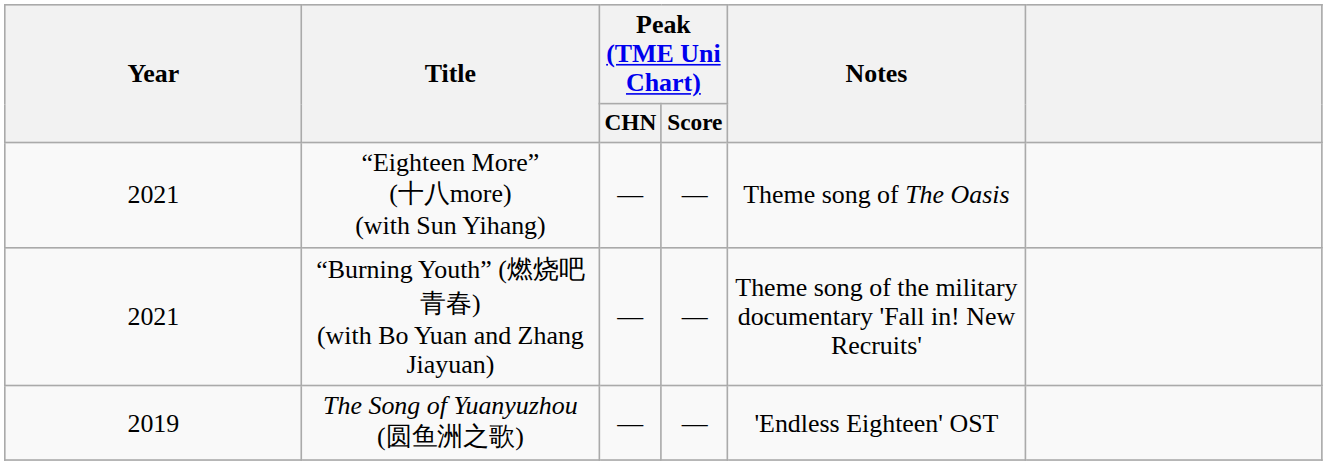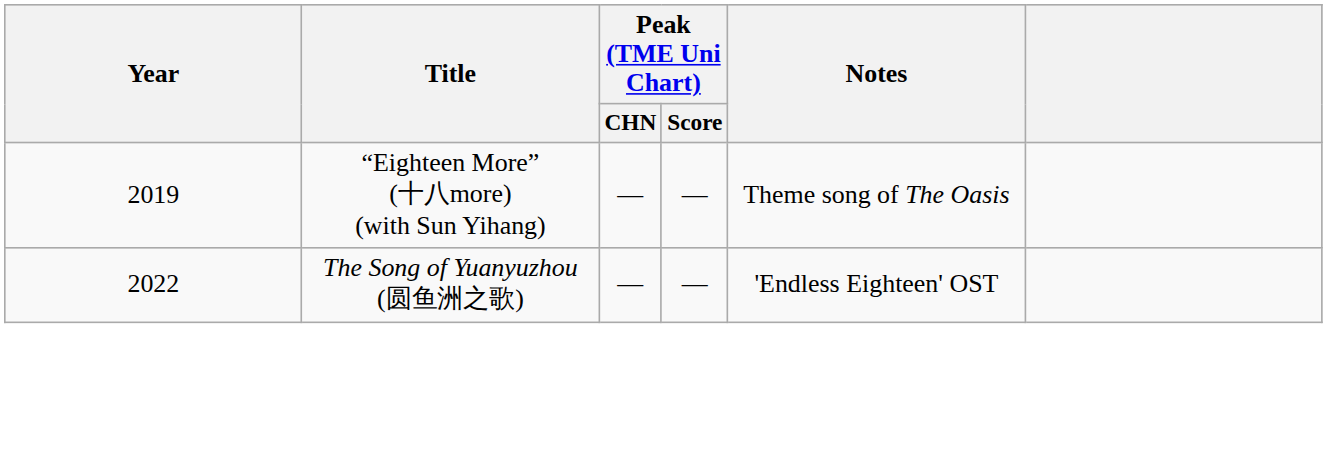“Eighteen More” (十八more) (with Sun Yihang) | Year: 2021 -> 2019
- row: 2021 | “Burning Youth” (燃烧吧青春) (with Bo Yuan and Zhang Jiayuan) | — | — | Theme song of the military documentary 'Fall in! New Recruits'
The Song of Yuanyuzhou (圆鱼洲之歌) | Year: 2019 -> 2022
